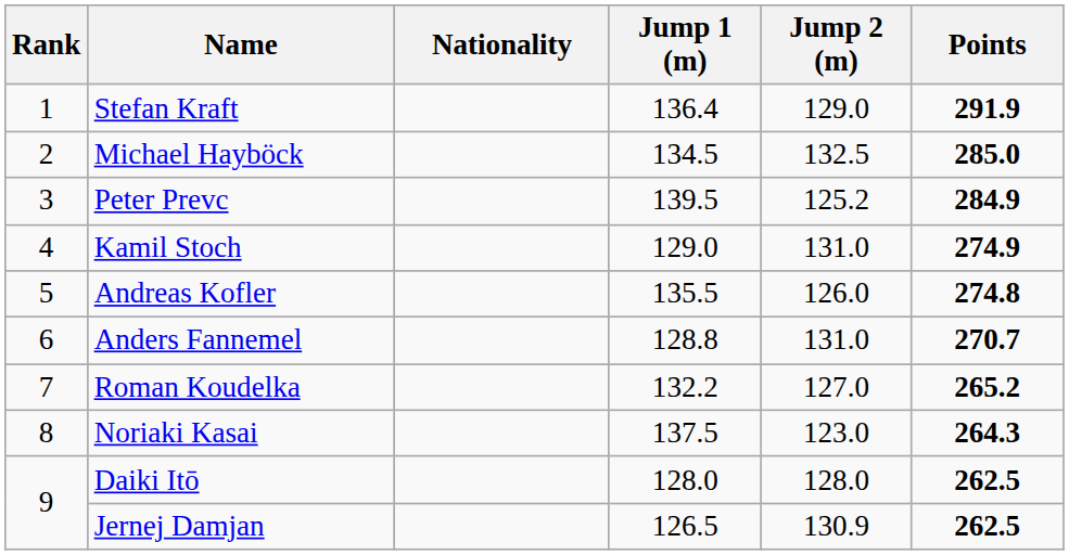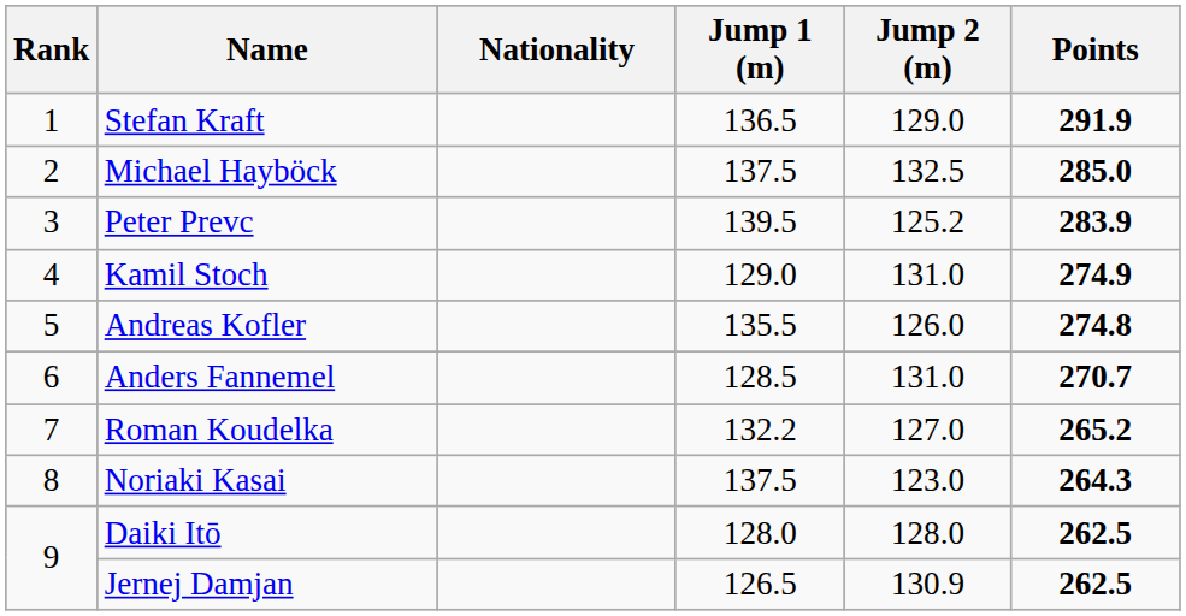Stefan Kraft | Jump 1 (m): 136.4 -> 136.5
Michael Hayböck | Jump 1 (m): 134.5 -> 137.5
Peter Prevc | Points: 284.9 -> 283.9
Anders Fannemel | Jump 1 (m): 128.8 -> 128.5
